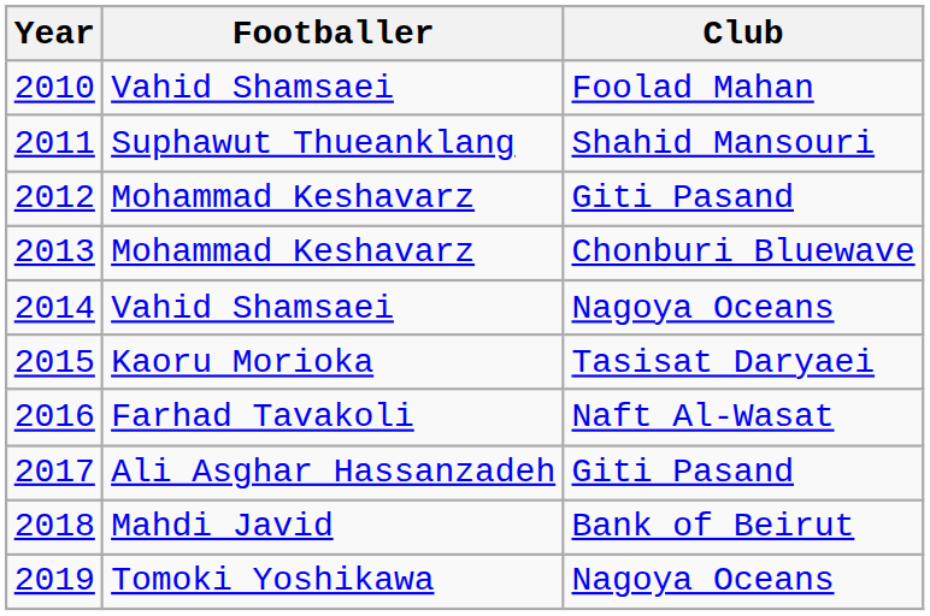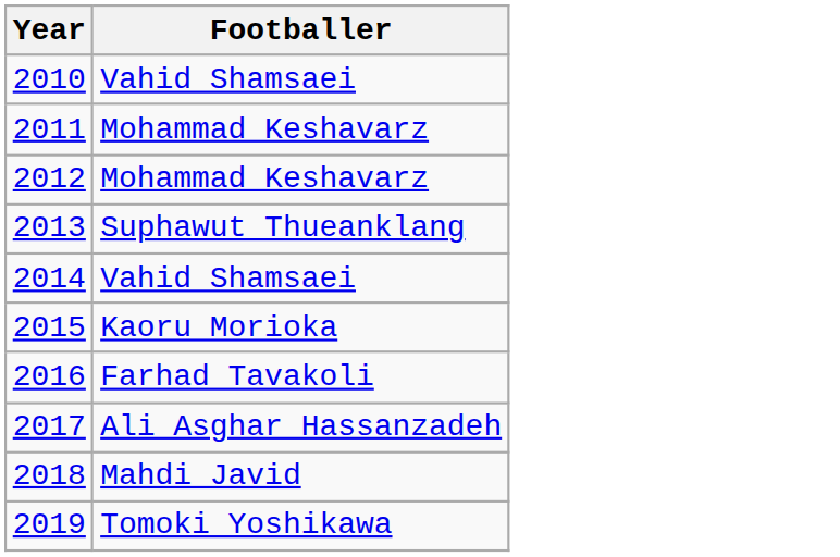- column: Club | Foolad Mahan | Shahid Mansouri | Giti Pasand | Chonburi Bluewave | Nagoya Oceans | Tasisat Daryaei | Naft Al-Wasat | Giti Pasand | Bank of Beirut | Nagoya Oceans
2011 | Footballer: Suphawut Thueanklang -> Mohammad Keshavarz
2013 | Footballer: Mohammad Keshavarz -> Suphawut Thueanklang
